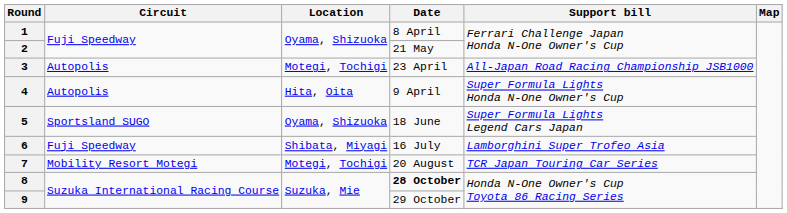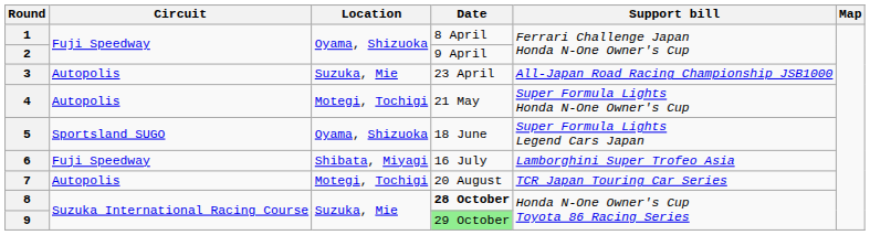2 | Date: 21 May -> 9 April
3 | Location: Motegi, Tochigi -> Suzuka, Mie
4 | Location: Hita, Oita -> Motegi, Tochigi
4 | Date: 9 April -> 21 May
7 | Circuit: Mobility Resort Motegi -> Autopolis
9 | Date: no background -> lightgreen background
